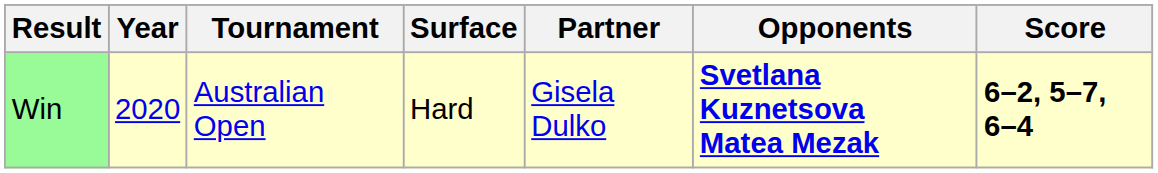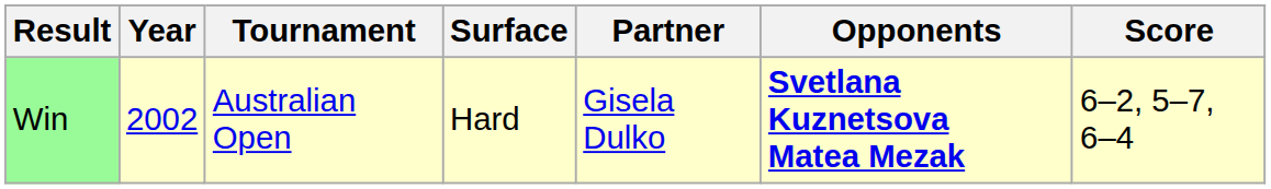Win | Year: 2020 -> 2002
Win | Score: bold -> normal
